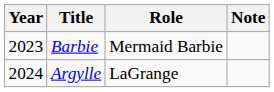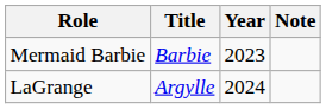columns swapped: Year <-> Role
